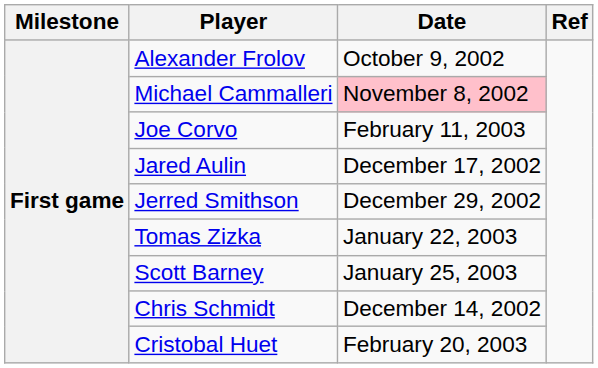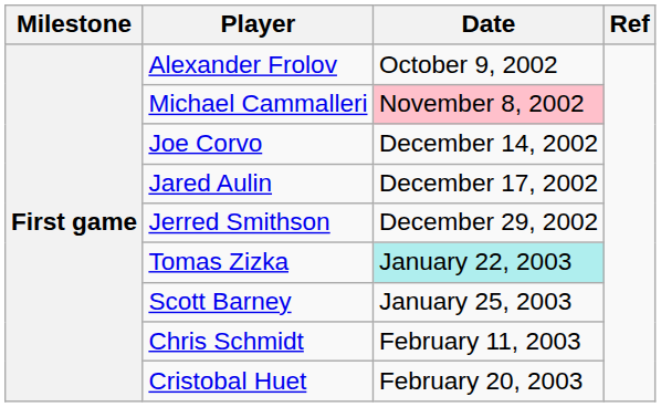Joe Corvo | Date: February 11, 2003 -> December 14, 2002
Tomas Zizka | Date: no background -> paleturquoise background
Chris Schmidt | Date: December 14, 2002 -> February 11, 2003
